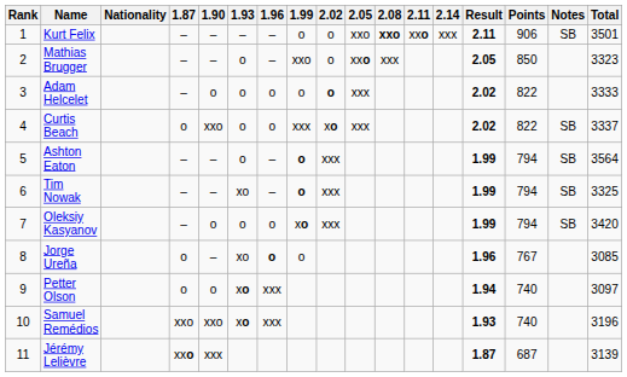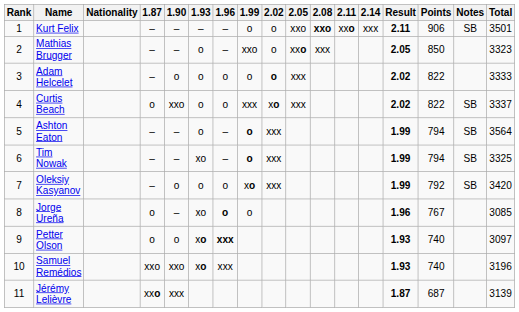Oleksiy Kasyanov | Points: 794 -> 792
Petter Olson | 1.96: normal -> bold
Petter Olson | Result: 1.94 -> 1.93
